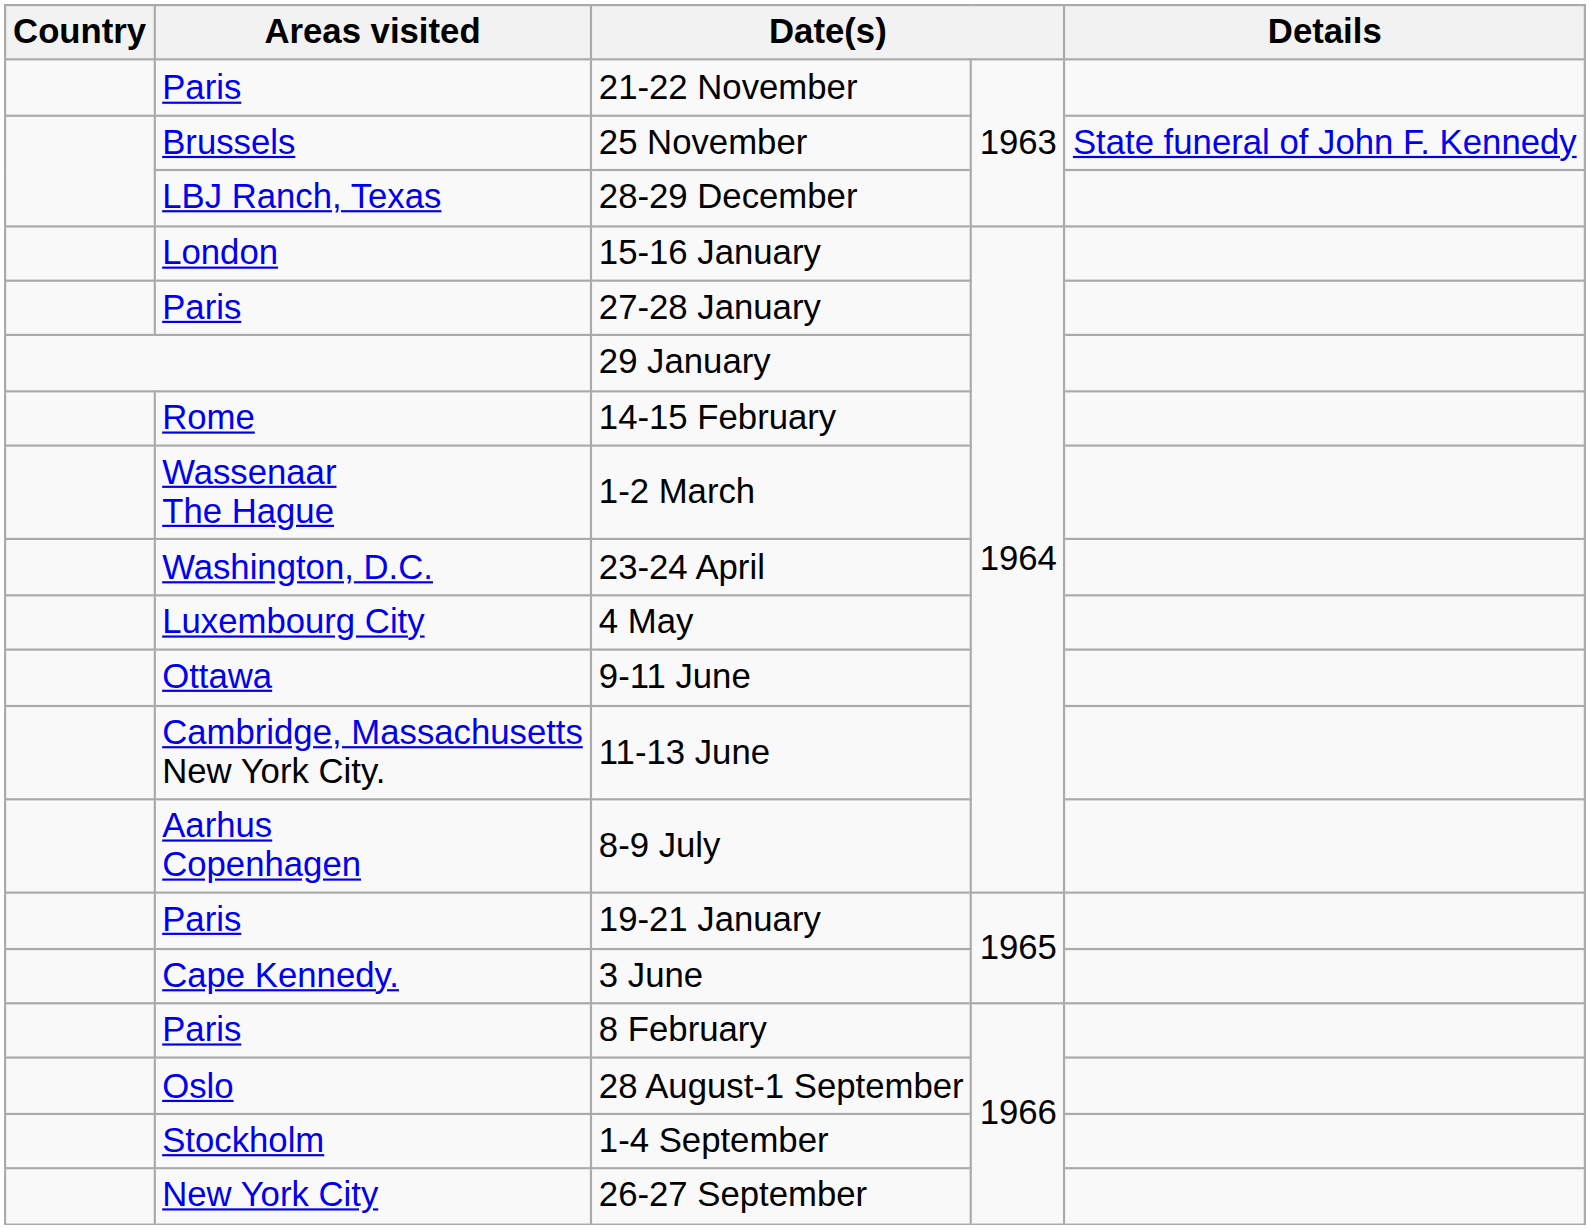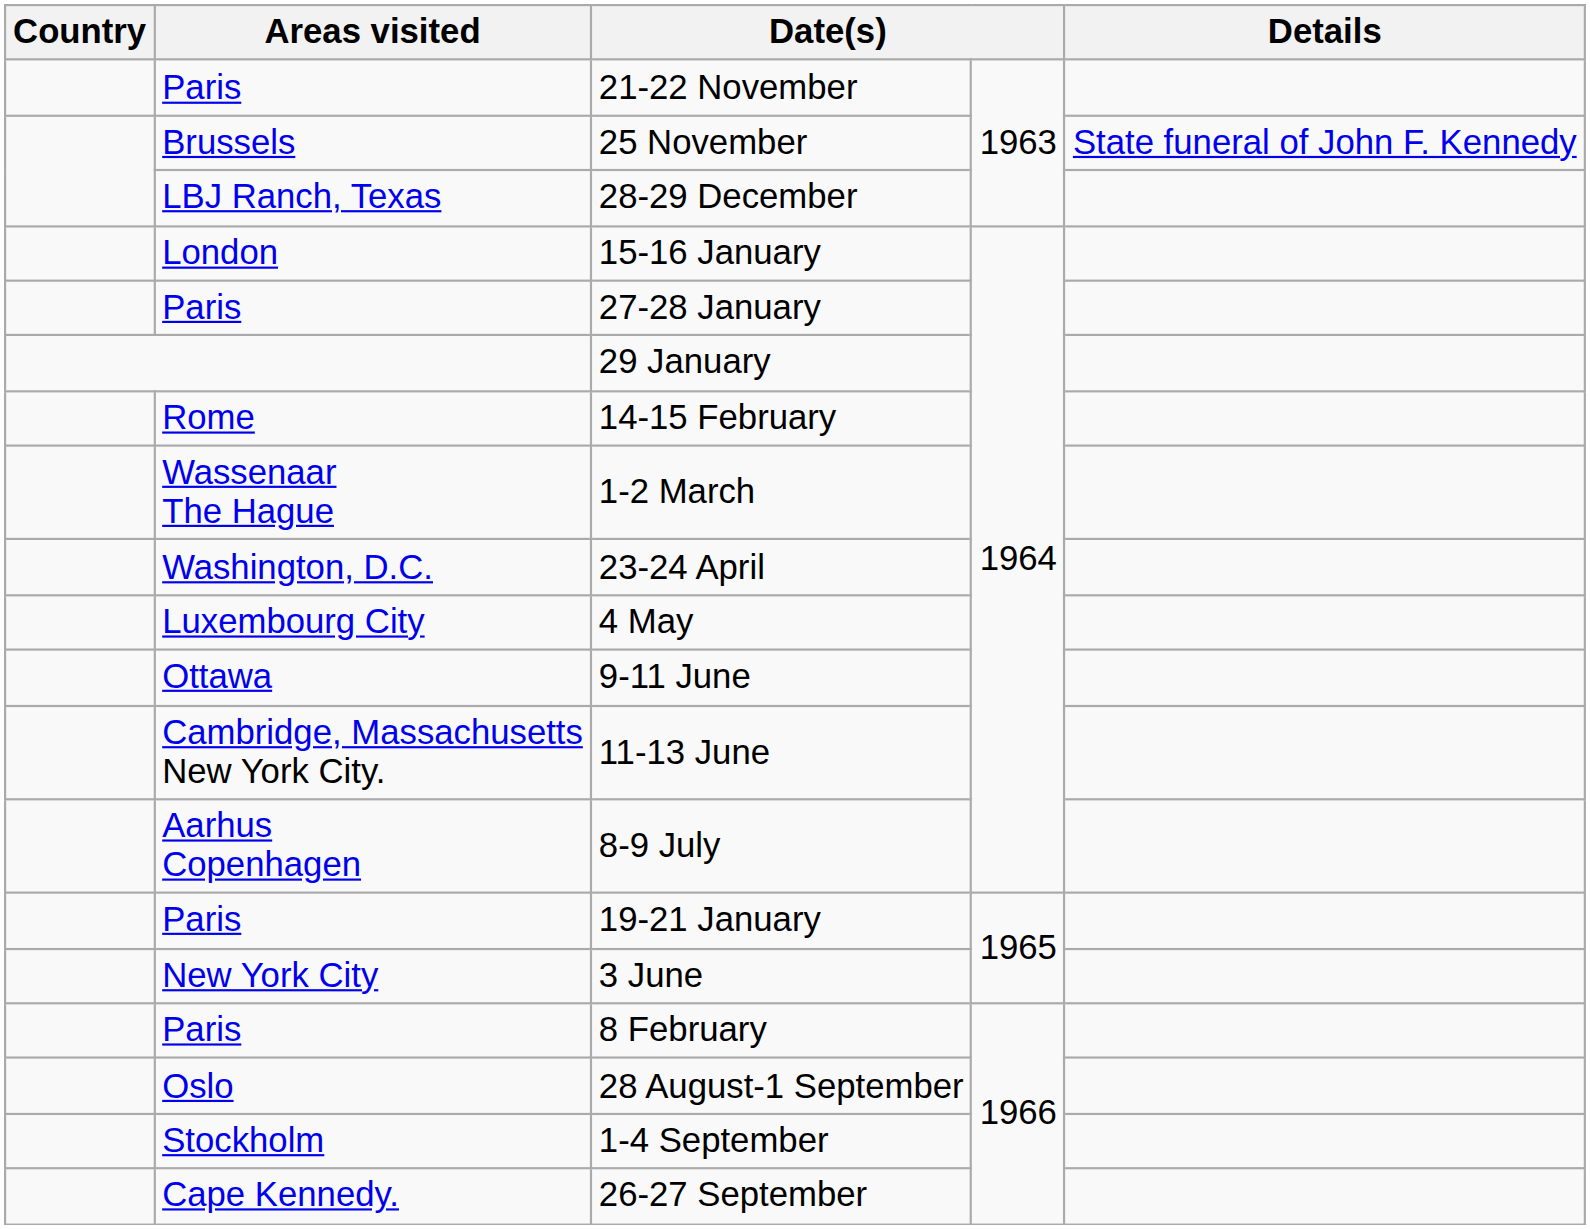3 June | Areas visited: Cape Kennedy. -> New York City
26-27 September | Areas visited: New York City -> Cape Kennedy.
